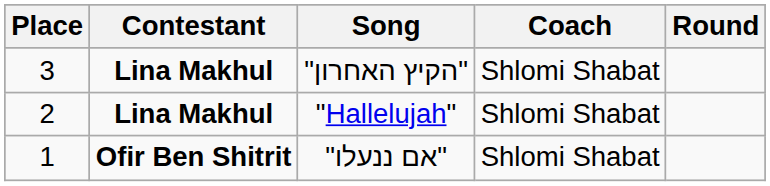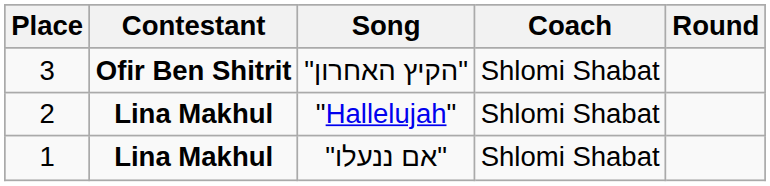"הקיץ האחרון" | Contestant: Lina Makhul -> Ofir Ben Shitrit
"אם ננעלו" | Contestant: Ofir Ben Shitrit -> Lina Makhul
